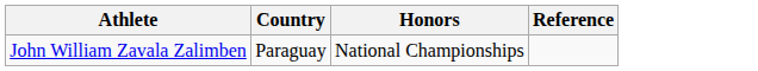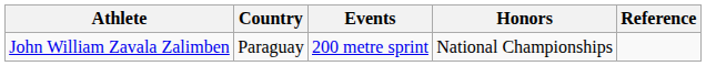+ column: Events | 200 metre sprint
